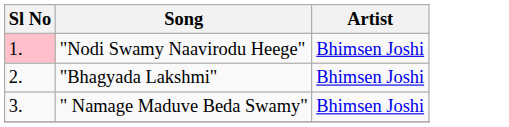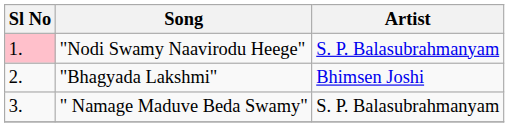"Nodi Swamy Naavirodu Heege" | Artist: Bhimsen Joshi -> S. P. Balasubrahmanyam
" Namage Maduve Beda Swamy" | Artist: Bhimsen Joshi -> S. P. Balasubrahmanyam
